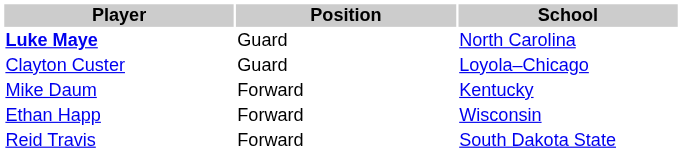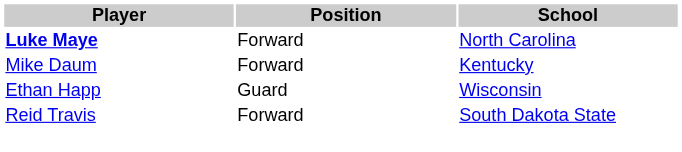Luke Maye | Position: Guard -> Forward
- row: Clayton Custer | Guard | Loyola–Chicago
Ethan Happ | Position: Forward -> Guard
